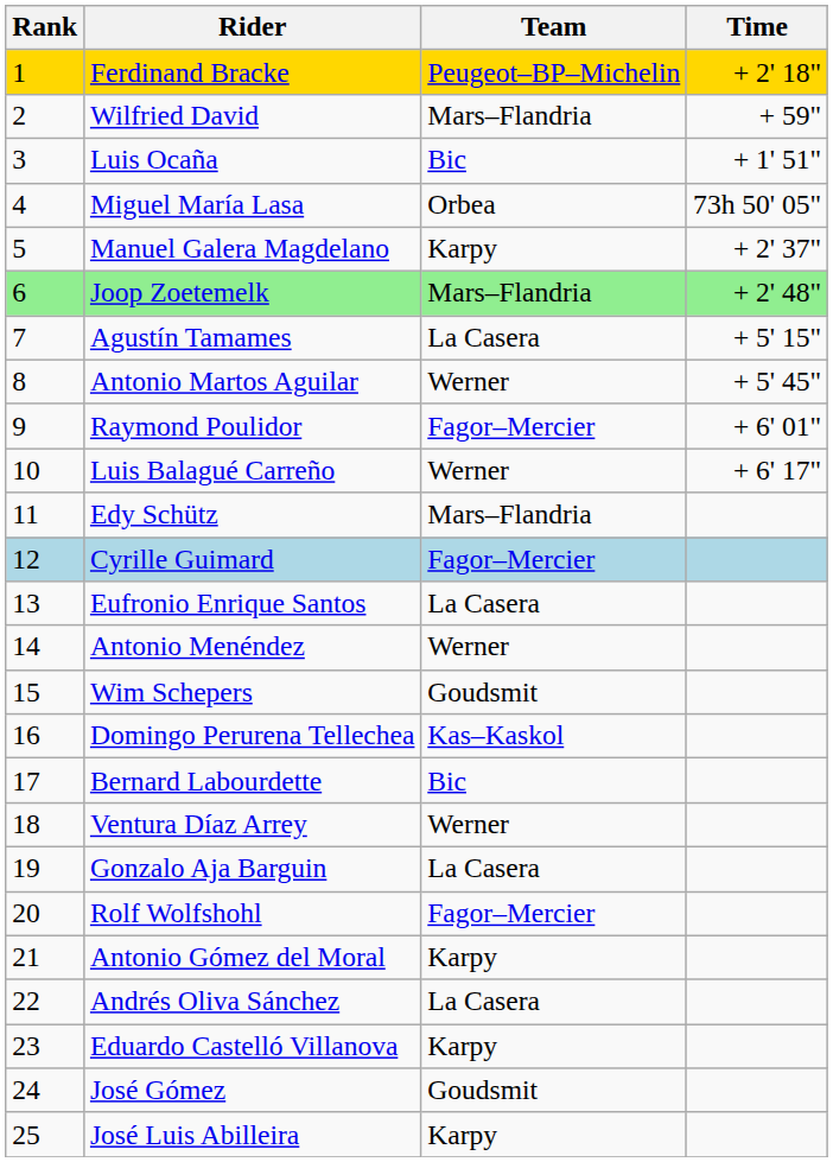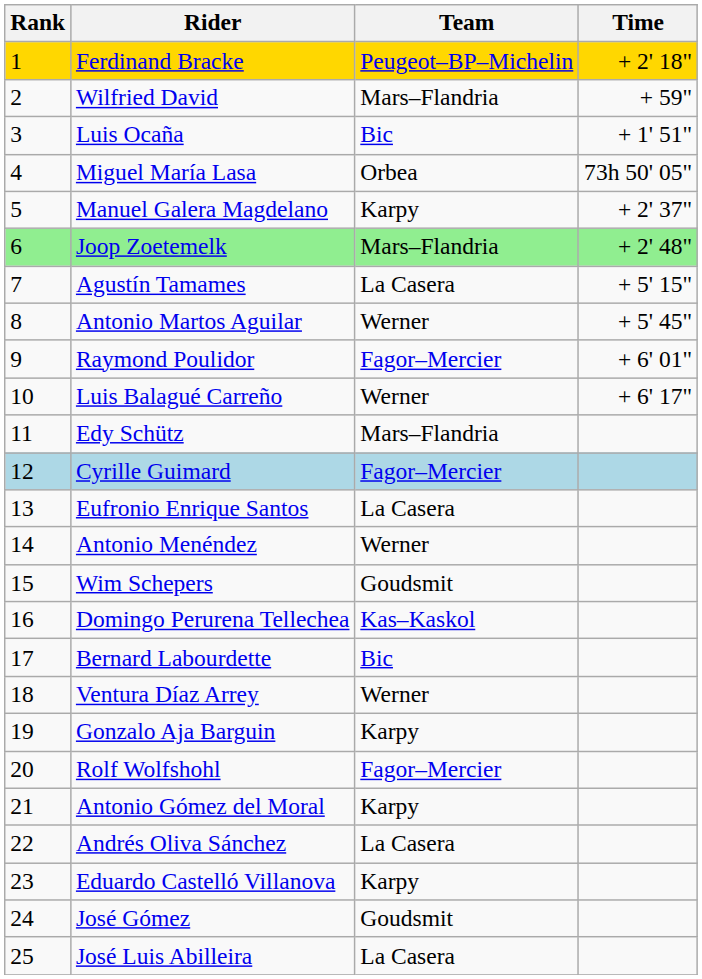Gonzalo Aja Barguin | Team: La Casera -> Karpy
José Luis Abilleira | Team: Karpy -> La Casera
